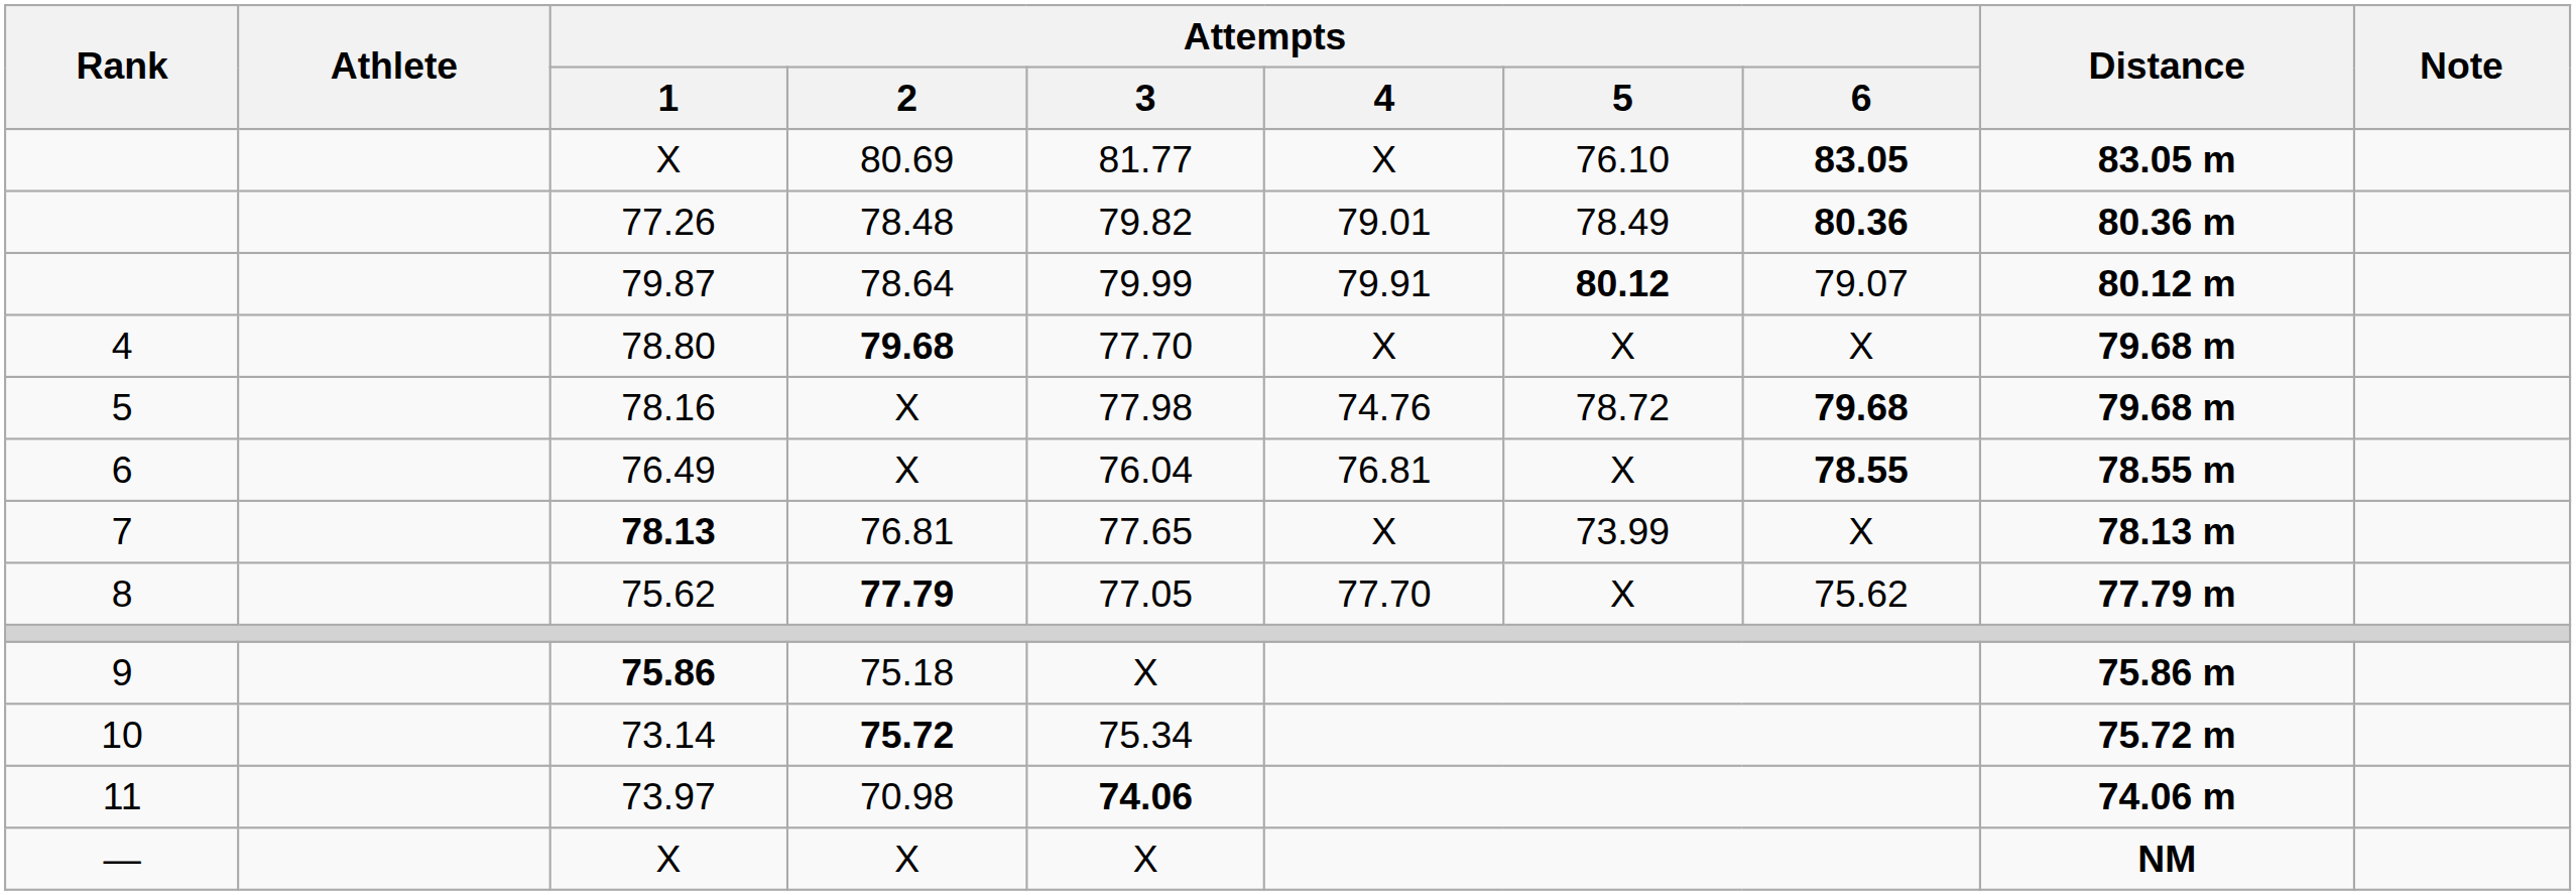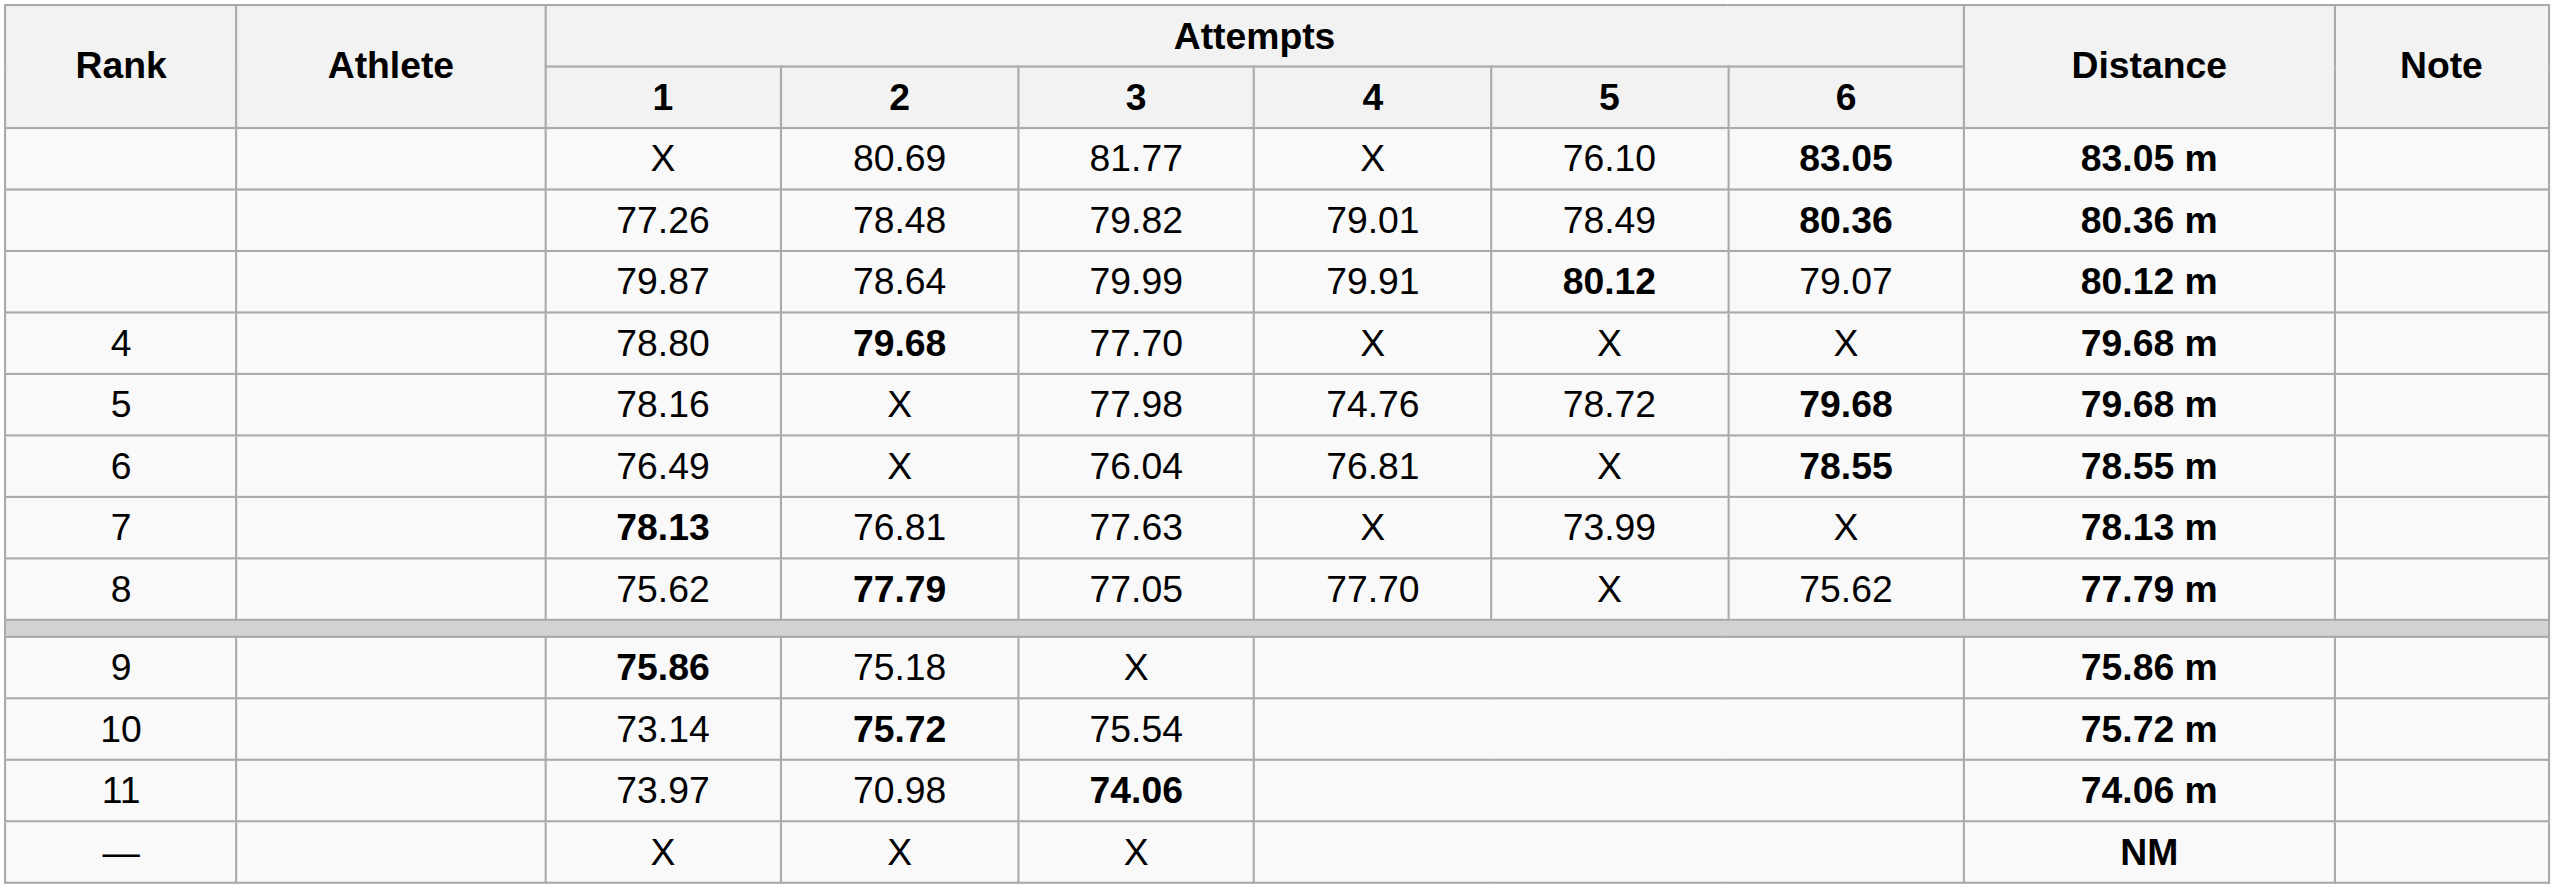78.13 | Attempts / 3: 77.65 -> 77.63
73.14 | Attempts / 3: 75.34 -> 75.54
